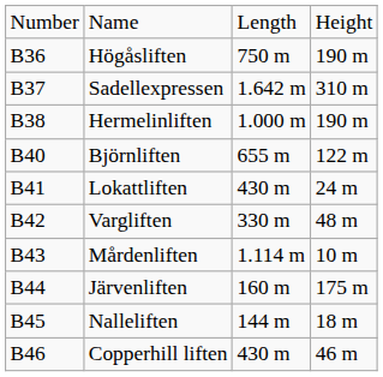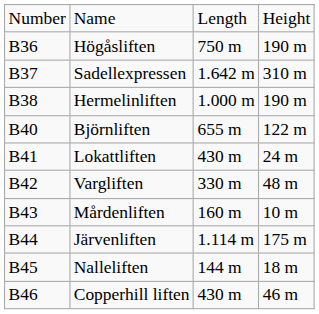Mårdenliften | column 3: 1.114 m -> 160 m
Järvenliften | column 3: 160 m -> 1.114 m
